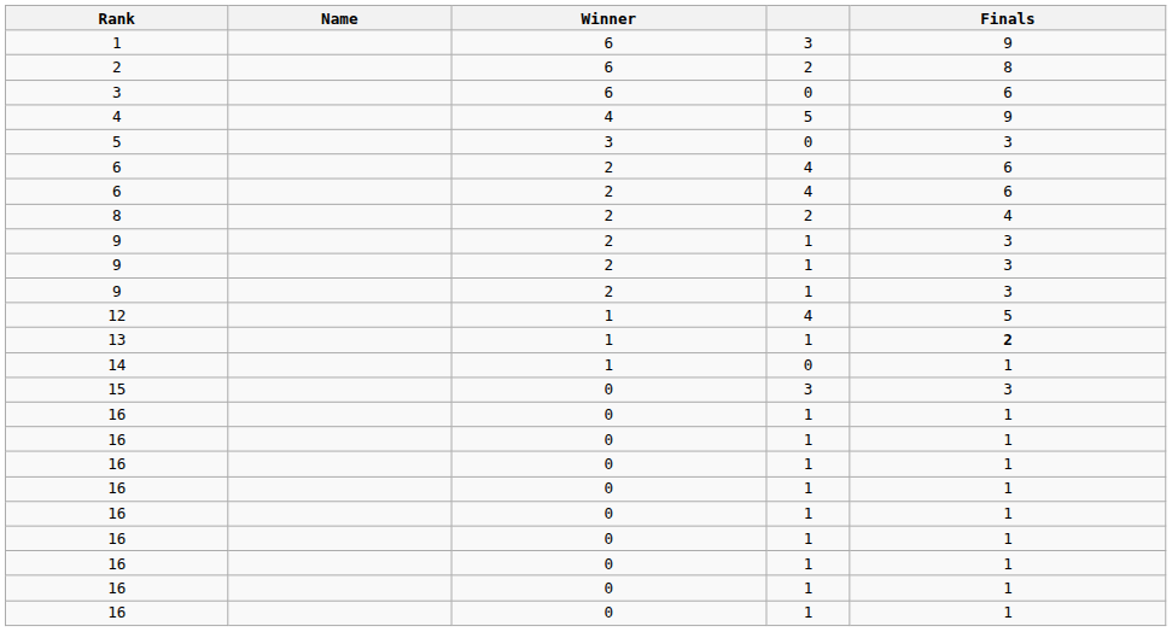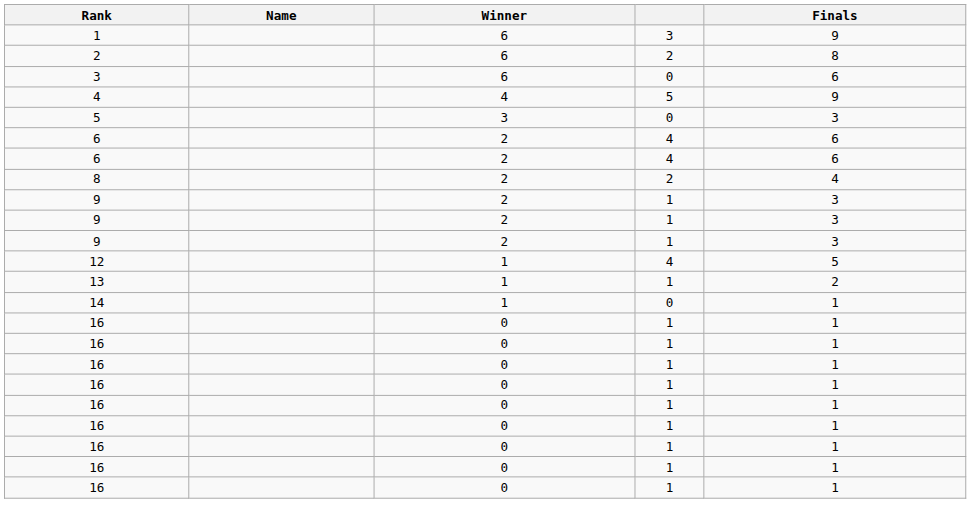13 | Finals: bold -> normal
- row: 15 | 0 | 3 | 3
